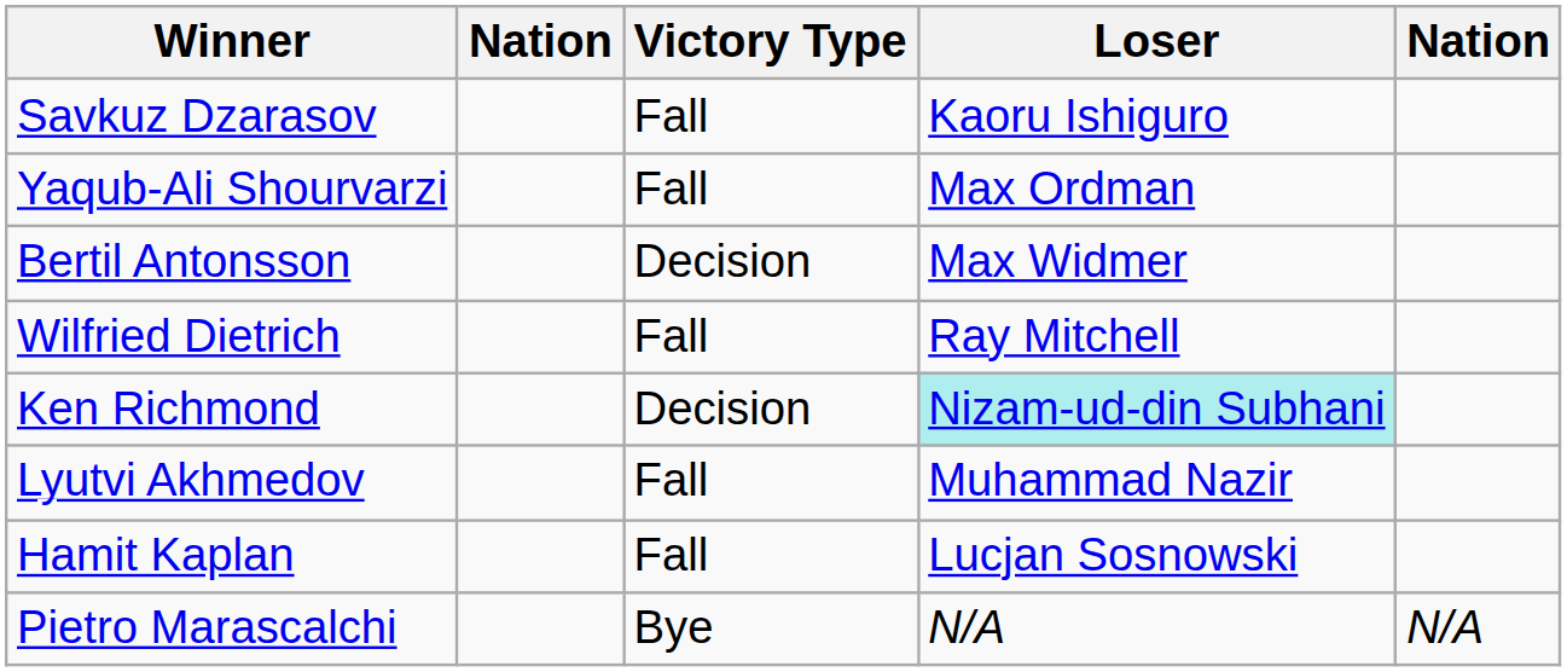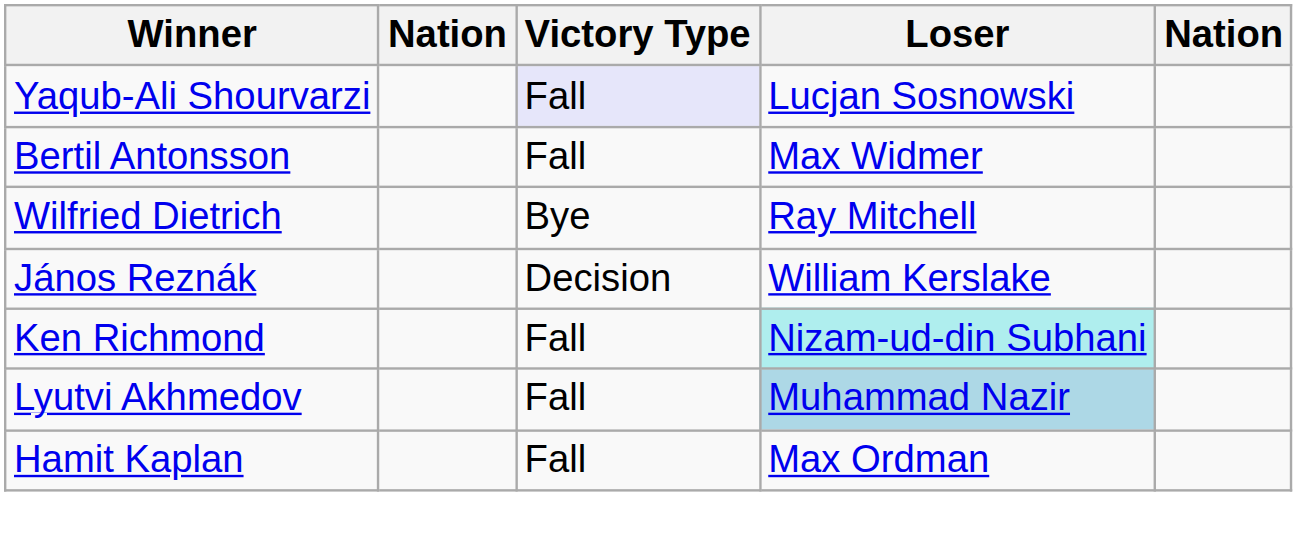- row: Savkuz Dzarasov | Fall | Kaoru Ishiguro
Yaqub-Ali Shourvarzi | Victory Type: no background -> lavender background
Yaqub-Ali Shourvarzi | Loser: Max Ordman -> Lucjan Sosnowski
Bertil Antonsson | Victory Type: Decision -> Fall
Wilfried Dietrich | Victory Type: Fall -> Bye
+ row: János Reznák | Decision | William Kerslake
Ken Richmond | Victory Type: Decision -> Fall
Lyutvi Akhmedov | Loser: no background -> lightblue background
Hamit Kaplan | Loser: Lucjan Sosnowski -> Max Ordman
- row: Pietro Marascalchi | Bye | N/A | N/A
